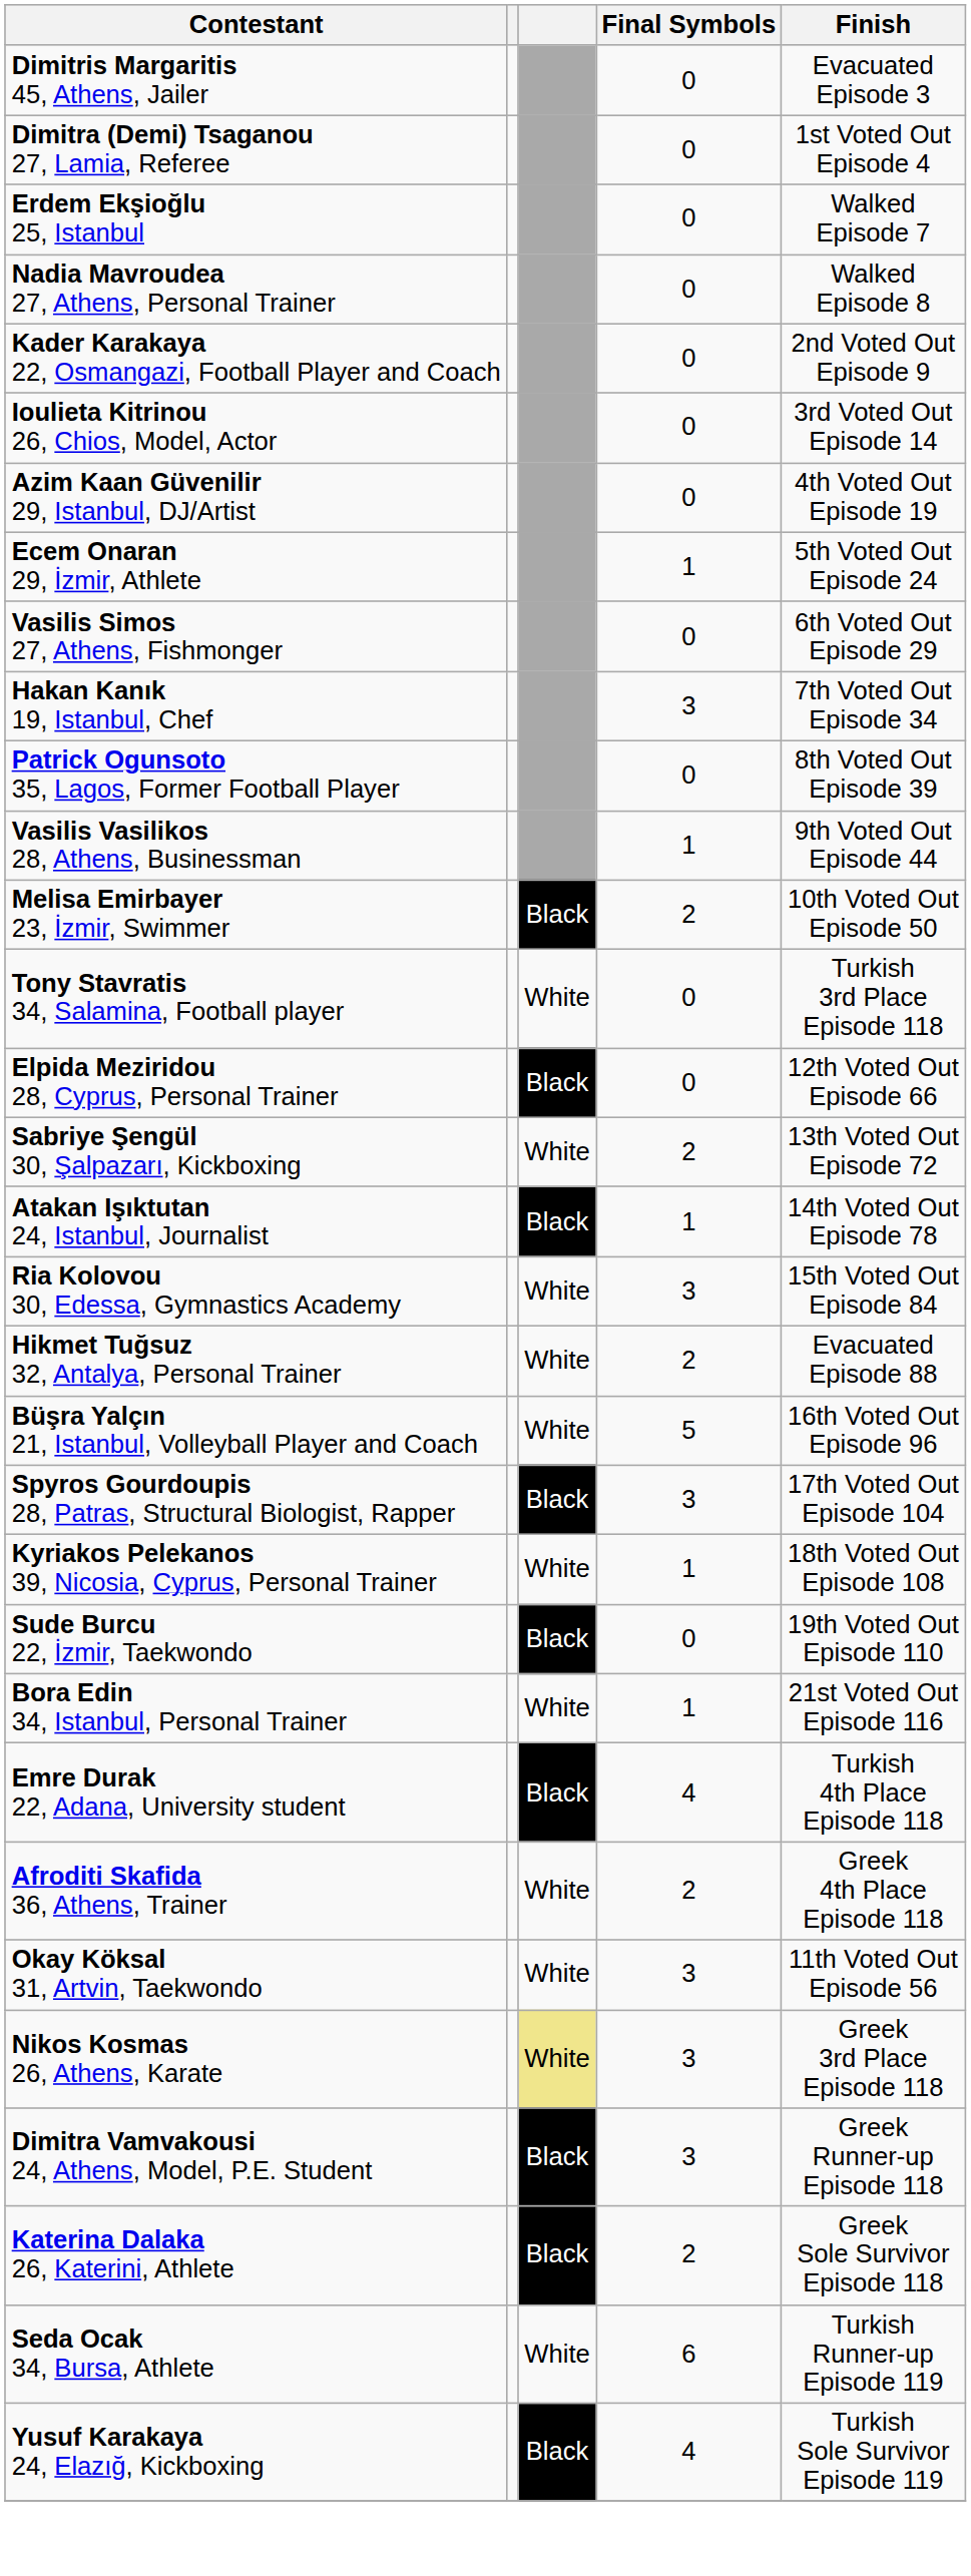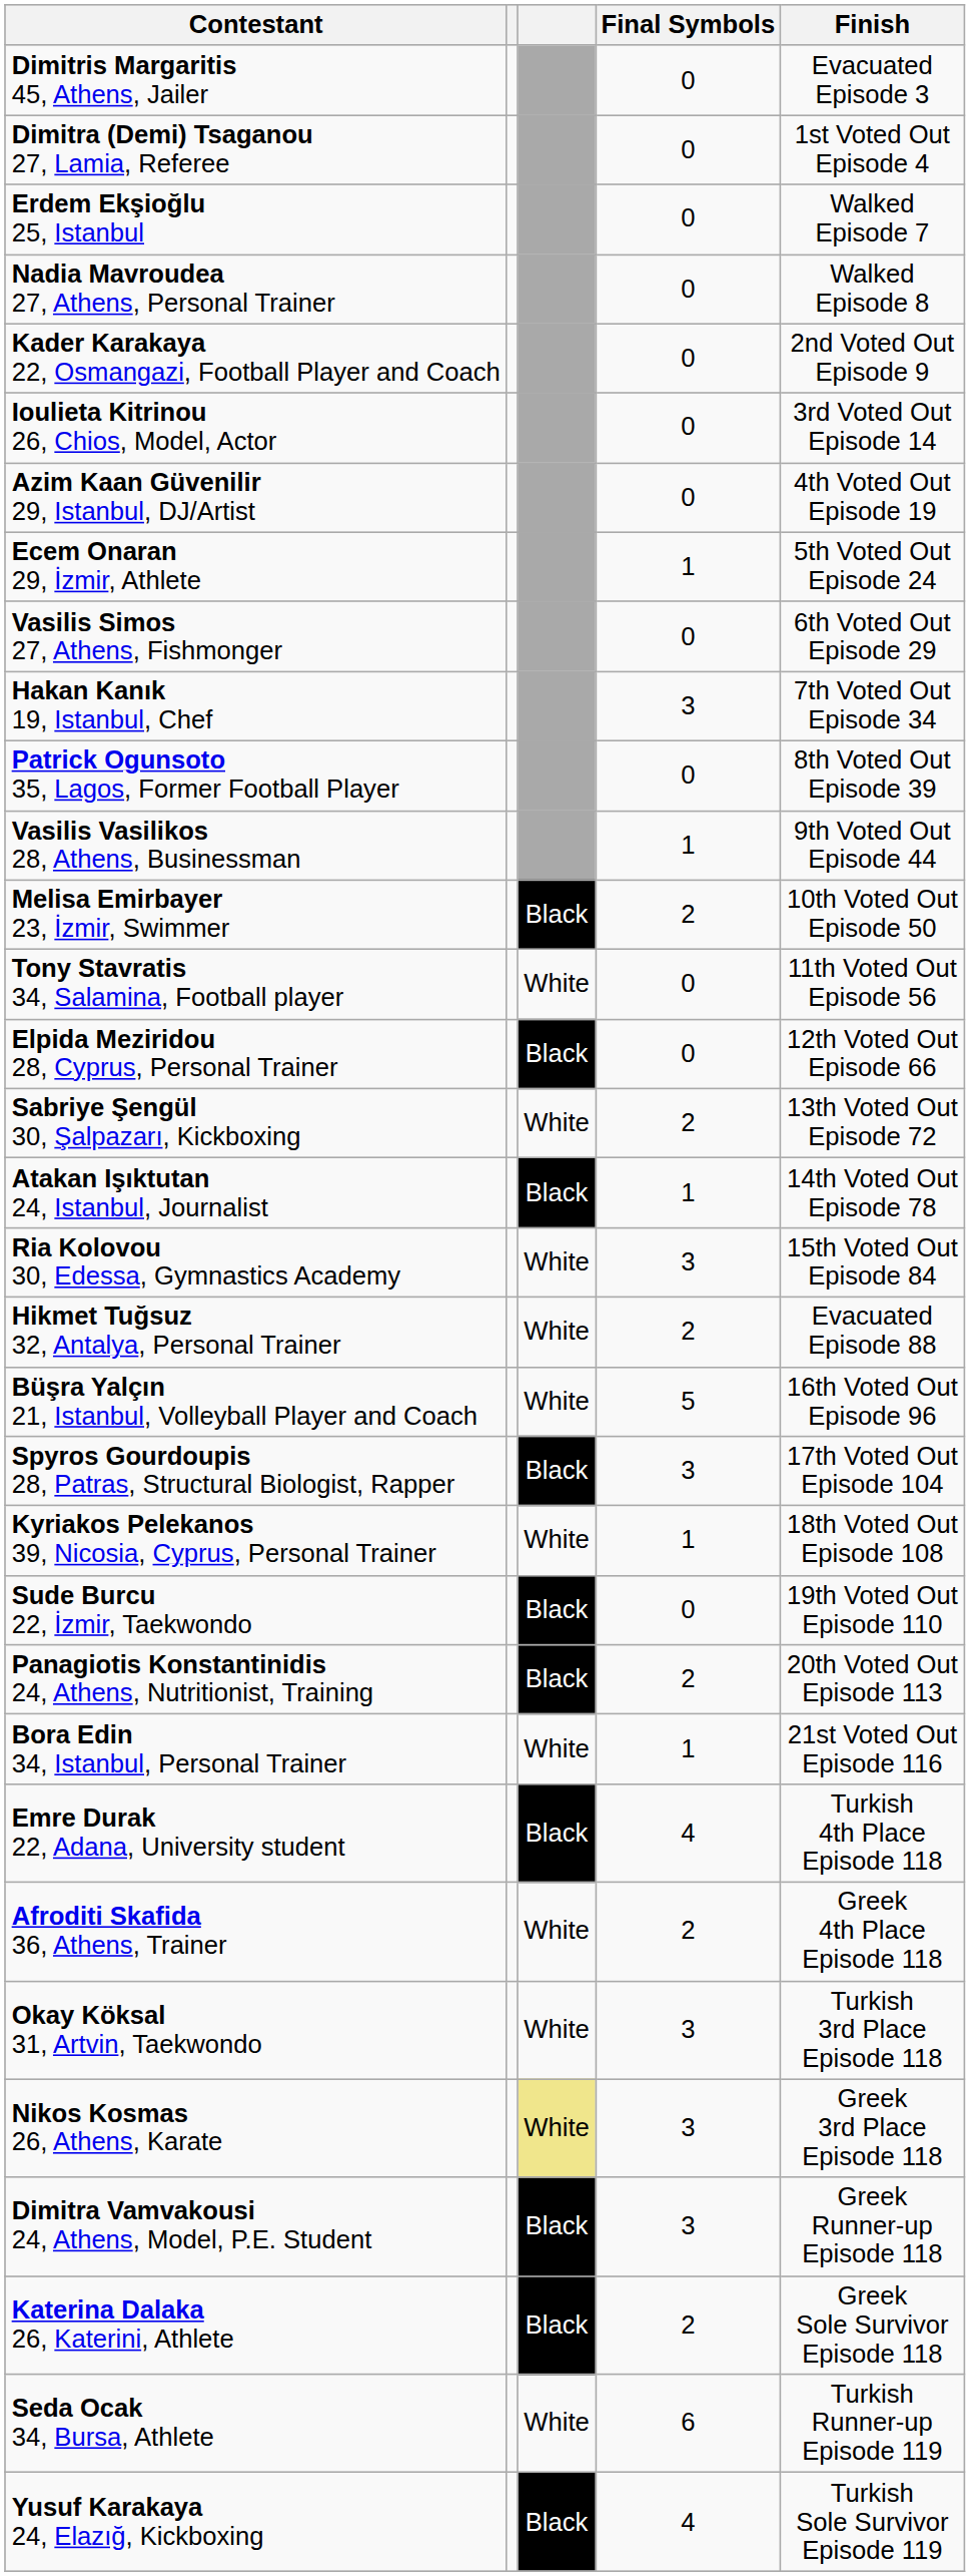Tony Stavratis 34, Salamina, Football player | Finish: Turkish 3rd Place Episode 118 -> 11th Voted Out Episode 56
+ row: Panagiotis Konstantinidis 24, Athens, Nutritionist, Training | Black | 2 | 20th Voted Out Episode 113
Okay Köksal 31, Artvin, Taekwondo | Finish: 11th Voted Out Episode 56 -> Turkish 3rd Place Episode 118
